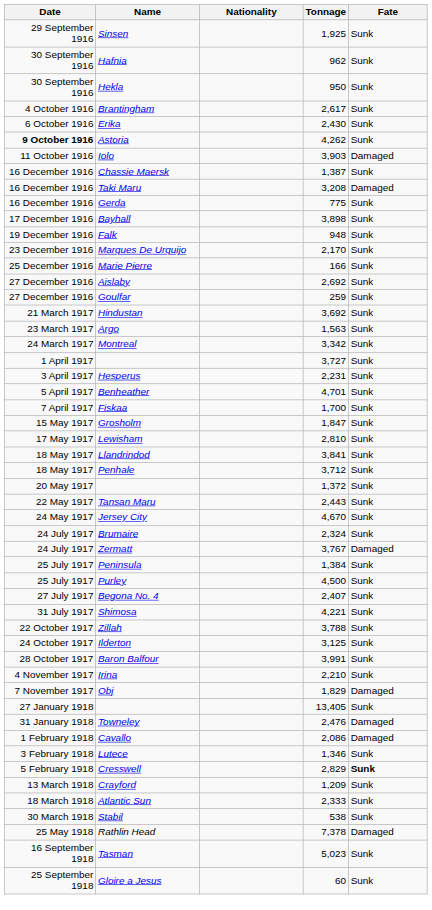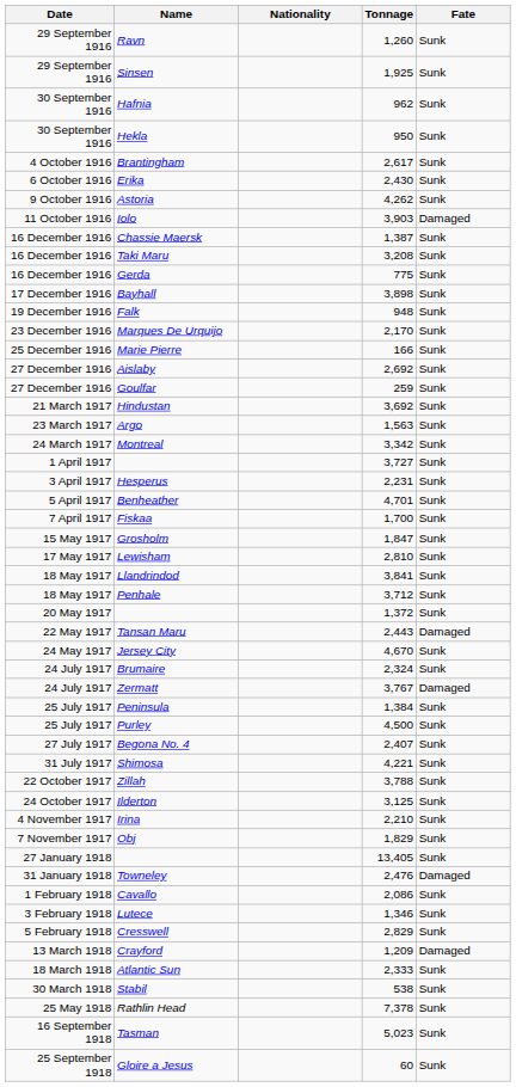+ row: 29 September 1916 | Ravn | 1,260 | Sunk
Astoria | Date: bold -> normal
Taki Maru | Fate: Damaged -> Sunk
Tansan Maru | Fate: Sunk -> Damaged
- row: 28 October 1917 | Baron Balfour | 3,991 | Sunk
Obj | Fate: Damaged -> Sunk
Cavallo | Fate: Damaged -> Sunk
Cresswell | Fate: bold -> normal
Crayford | Fate: Sunk -> Damaged
Rathlin Head | Fate: Damaged -> Sunk
